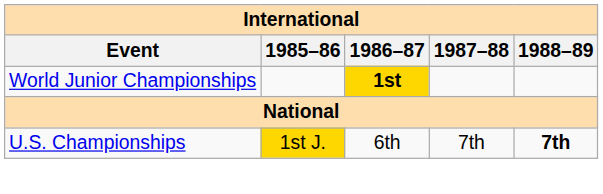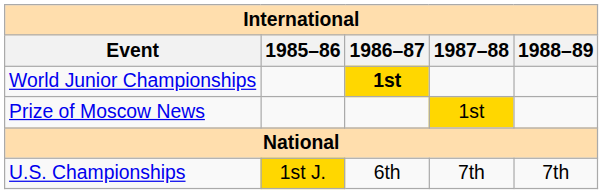+ row: Prize of Moscow News | 1st
U.S. Championships | 1988–89: bold -> normal
